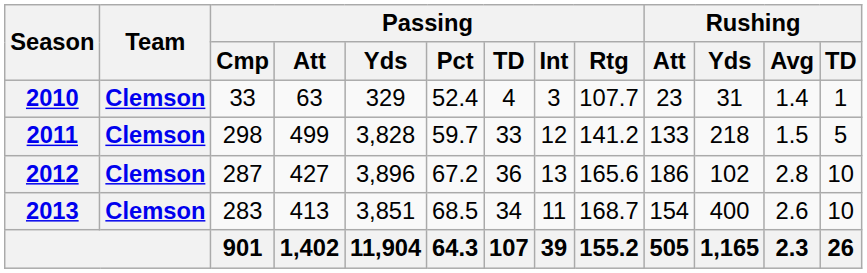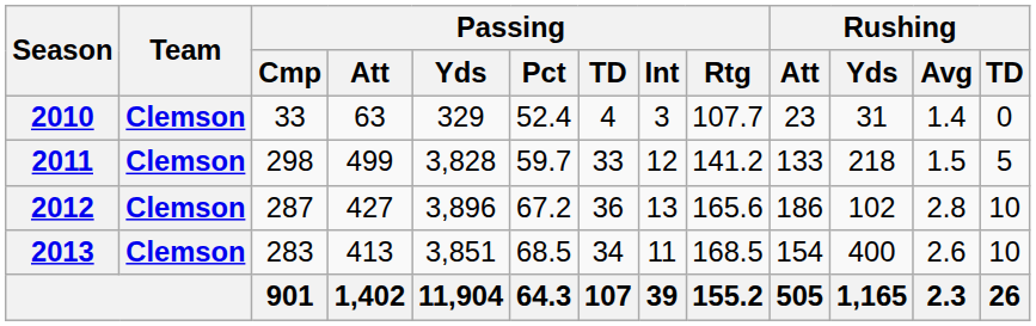2010 | Rushing / TD: 1 -> 0
2013 | Passing / Rtg: 168.7 -> 168.5
